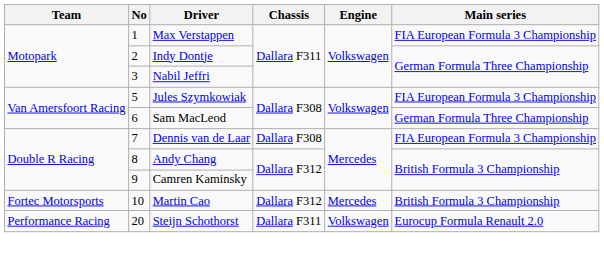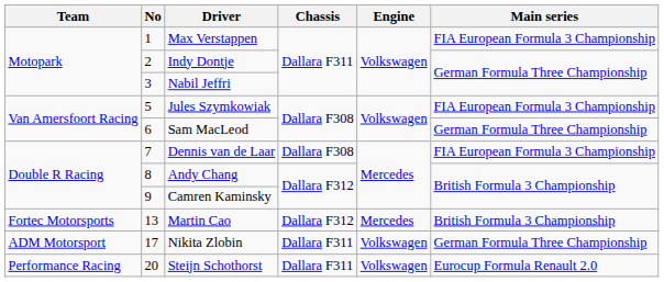Martin Cao | No: 10 -> 13
+ row: ADM Motorsport | 17 | Nikita Zlobin | Dallara F311 | Volkswagen | German Formula Three Championship
